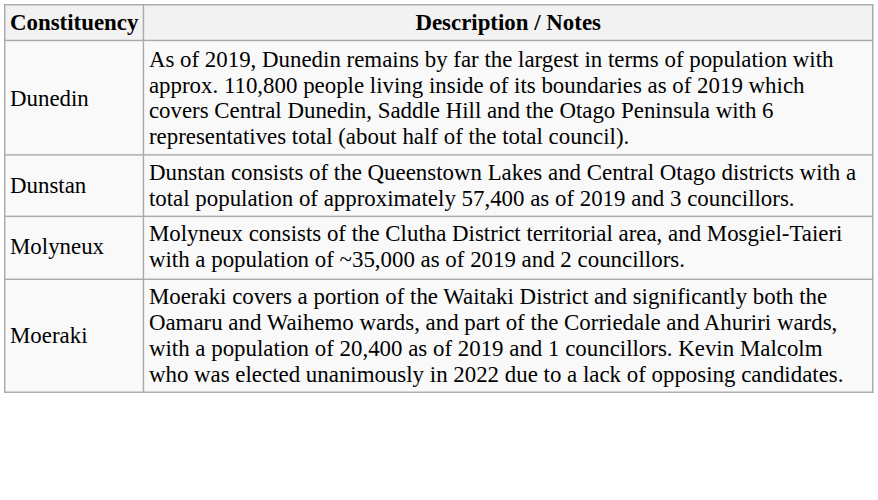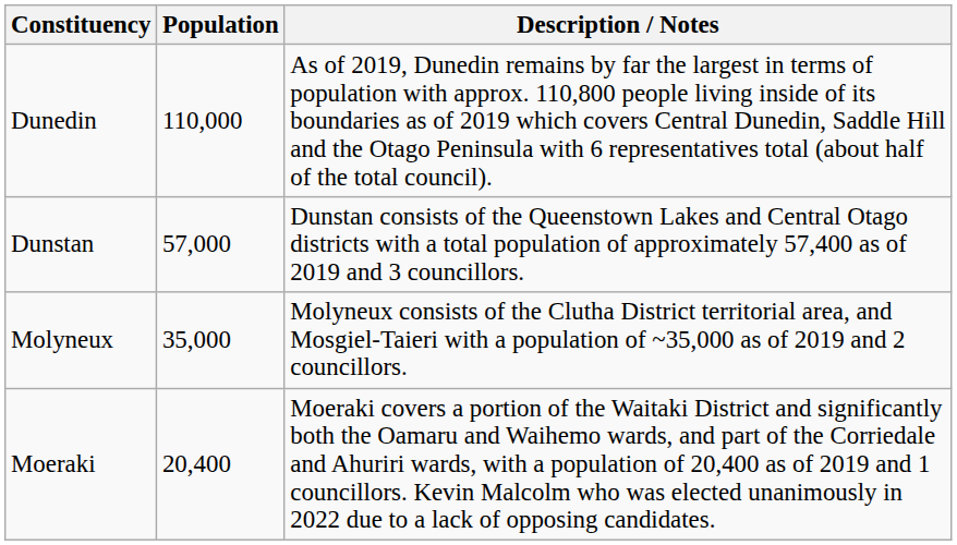+ column: Population | 110,000 | 57,000 | 35,000 | 20,400
